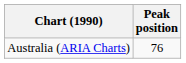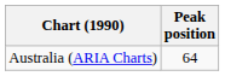Australia (ARIA Charts) | Peak position: 76 -> 64
